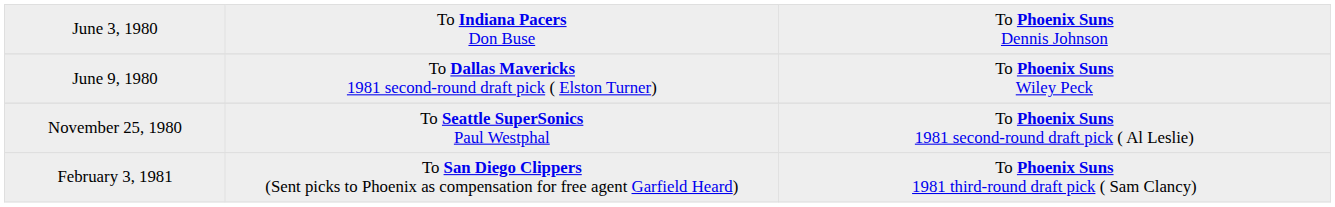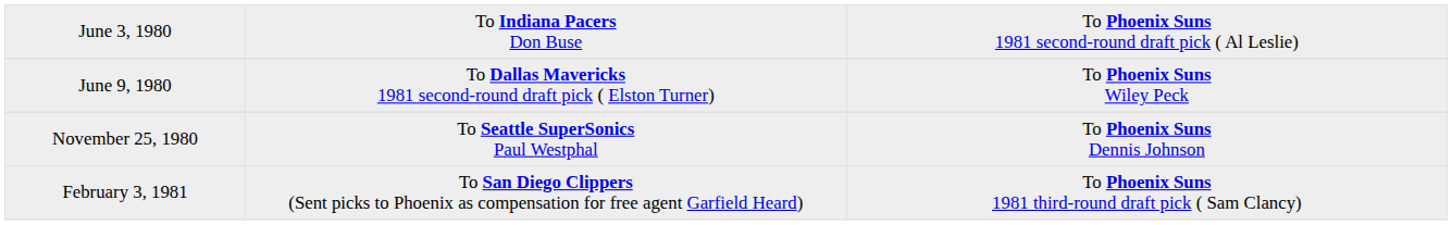June 3, 1980 | column 3: To Phoenix Suns Dennis Johnson -> To Phoenix Suns 1981 second-round draft pick ( Al Leslie)
November 25, 1980 | column 3: To Phoenix Suns 1981 second-round draft pick ( Al Leslie) -> To Phoenix Suns Dennis Johnson
